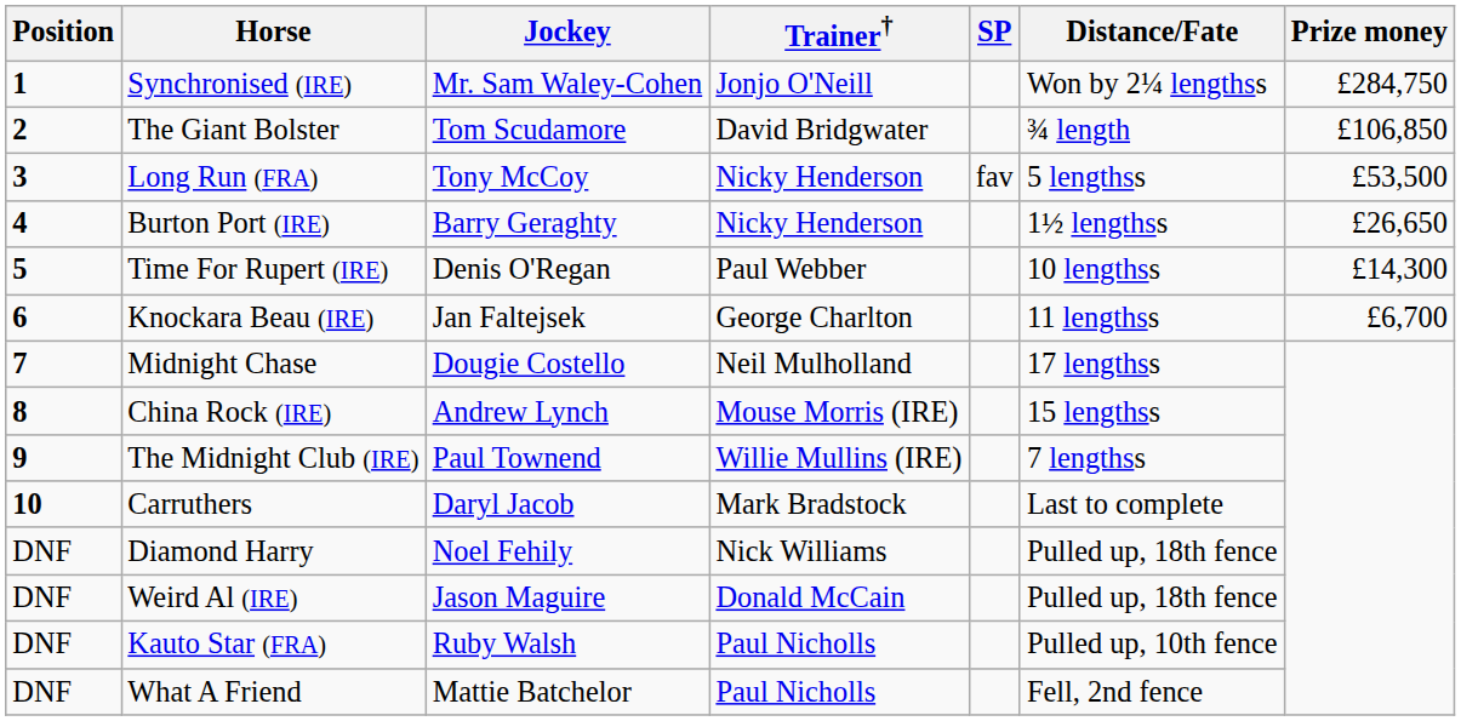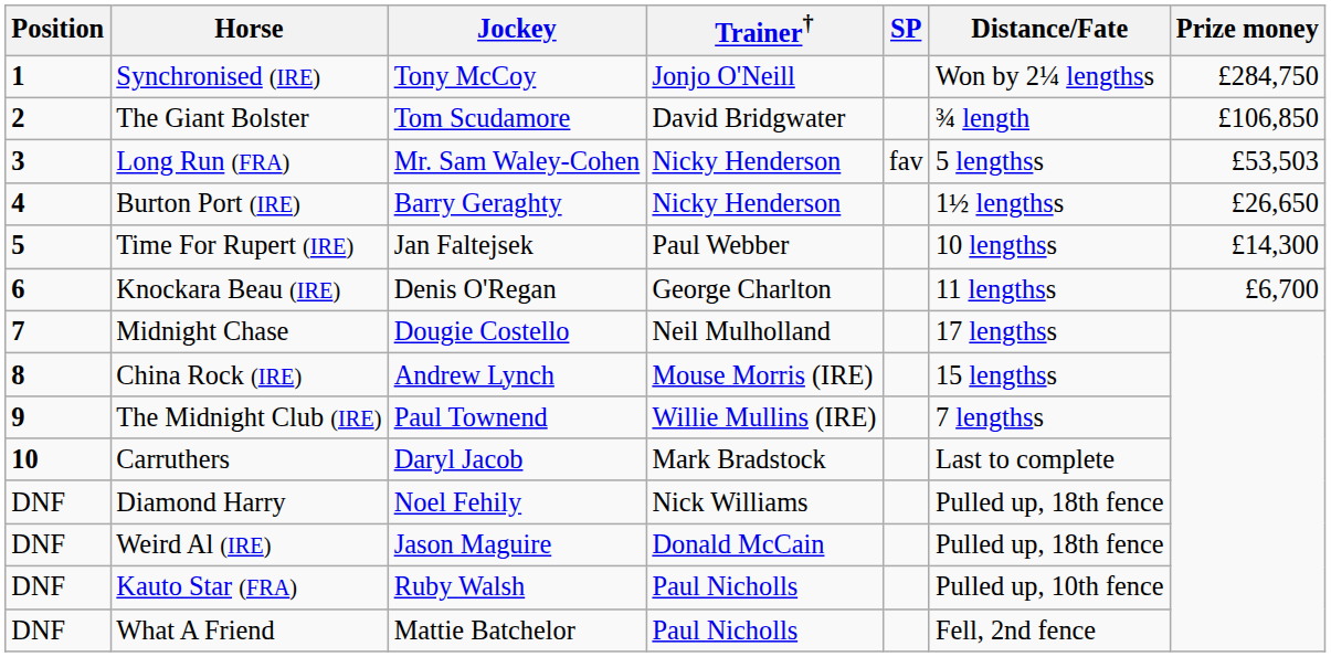Synchronised (IRE) | Jockey: Mr. Sam Waley-Cohen -> Tony McCoy
Long Run (FRA) | Jockey: Tony McCoy -> Mr. Sam Waley-Cohen
Long Run (FRA) | Prize money: £53,500 -> £53,503
Time For Rupert (IRE) | Jockey: Denis O'Regan -> Jan Faltejsek
Knockara Beau (IRE) | Jockey: Jan Faltejsek -> Denis O'Regan
